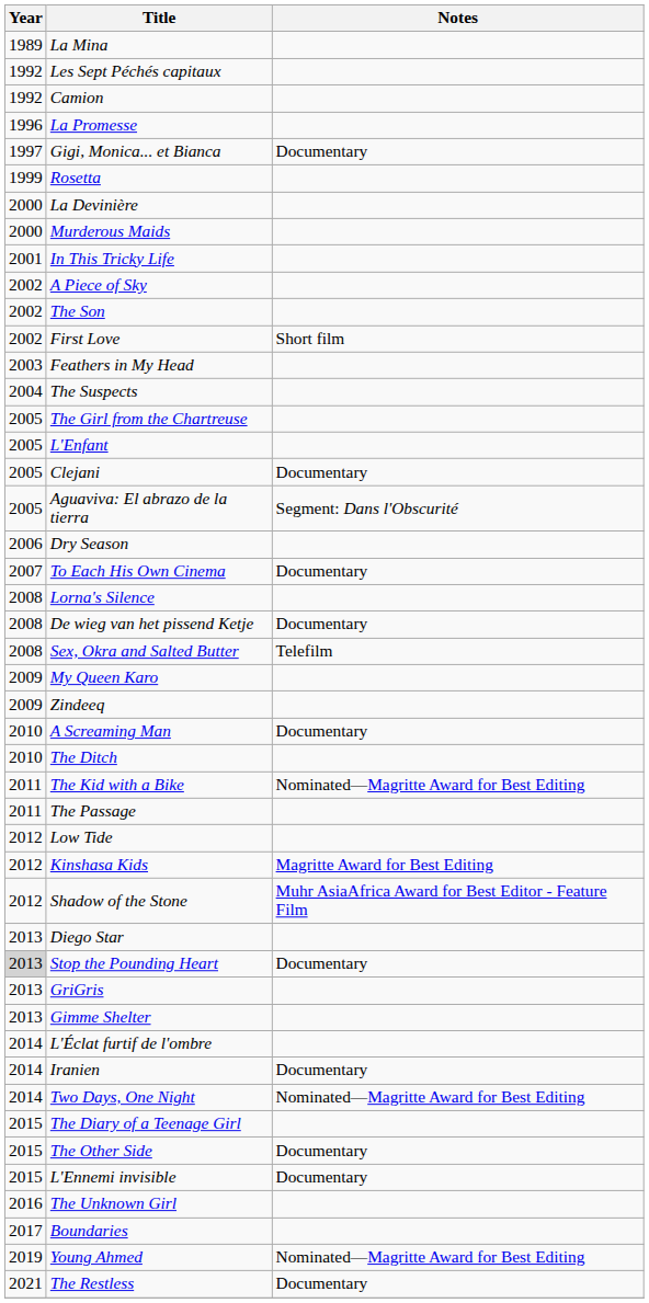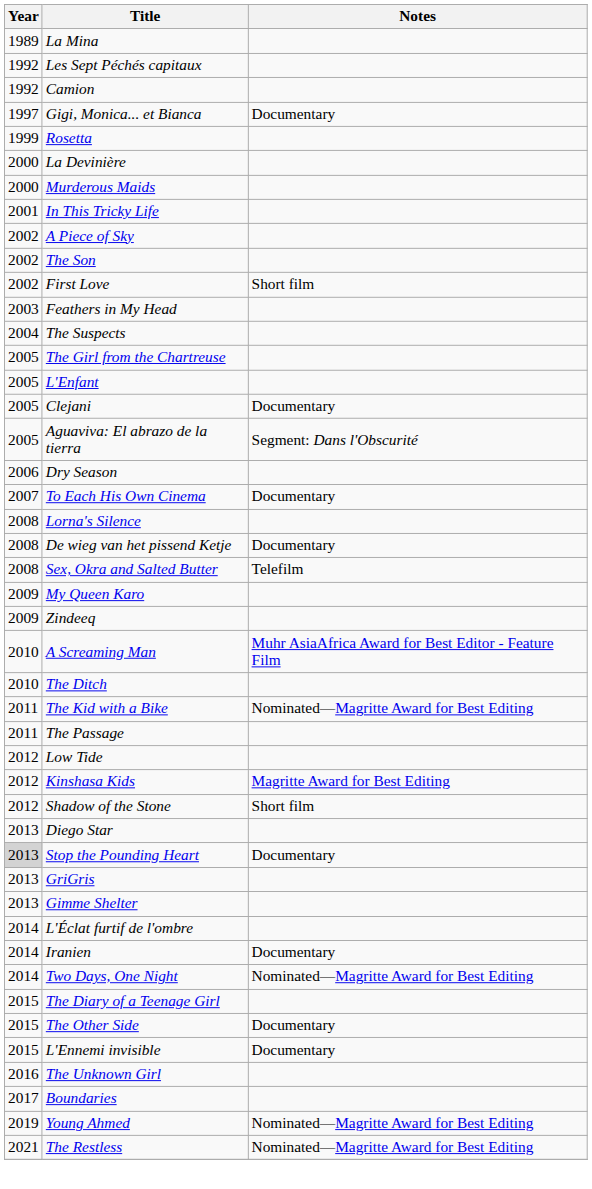- row: 1996 | La Promesse
A Screaming Man | Notes: Documentary -> Muhr AsiaAfrica Award for Best Editor - Feature Film
Shadow of the Stone | Notes: Muhr AsiaAfrica Award for Best Editor - Feature Film -> Short film
The Restless | Notes: Documentary -> Nominated—Magritte Award for Best Editing
